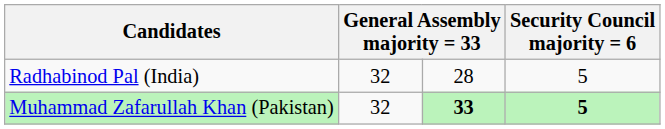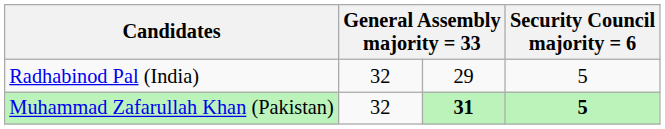Radhabinod Pal (India) | column 3: 28 -> 29
Muhammad Zafarullah Khan (Pakistan) | column 3: 33 -> 31
